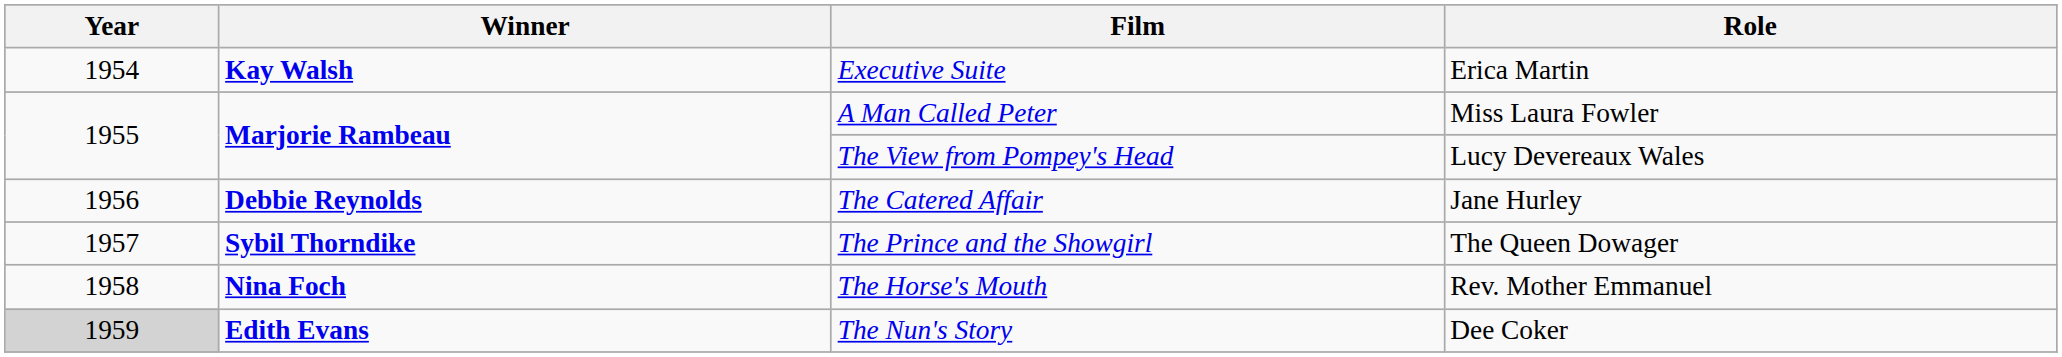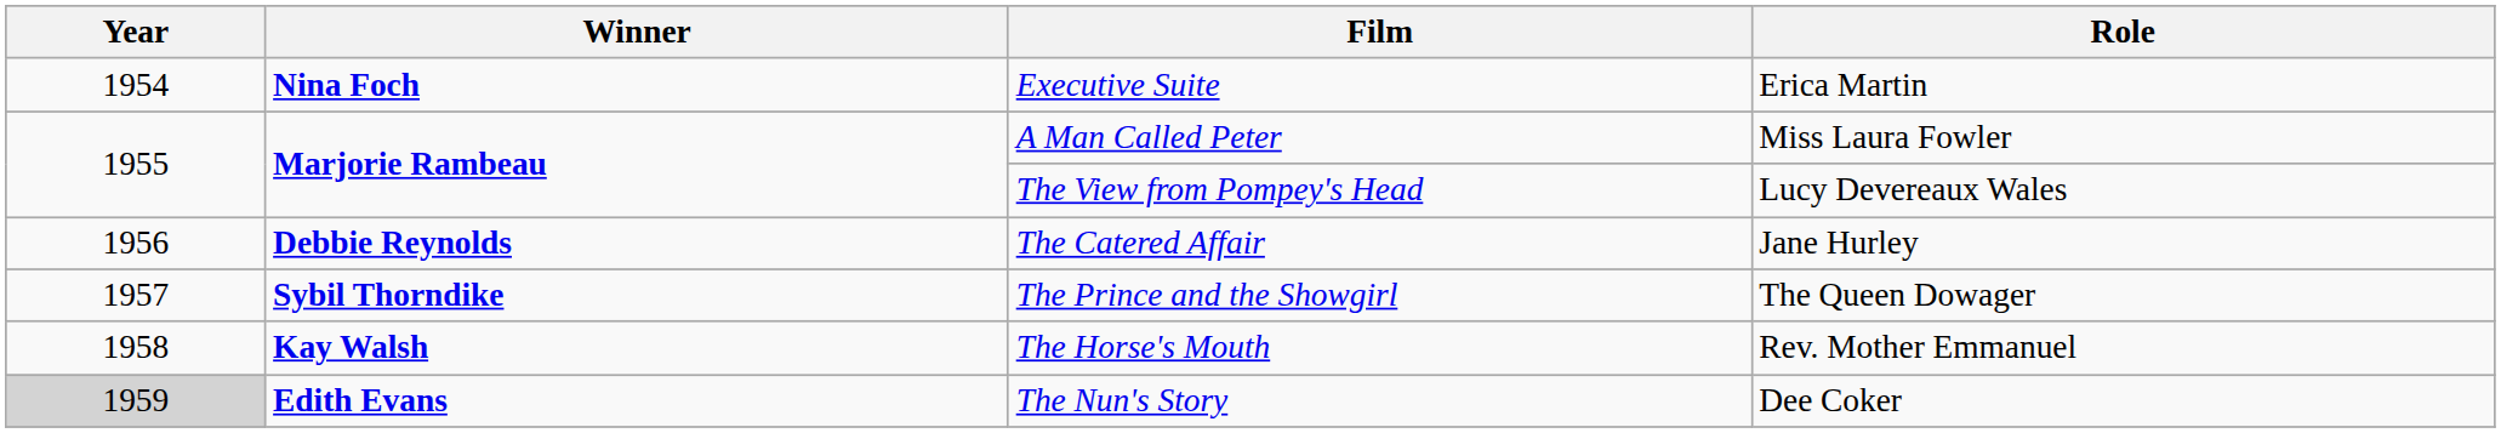Executive Suite | Winner: Kay Walsh -> Nina Foch
The Horse's Mouth | Winner: Nina Foch -> Kay Walsh
